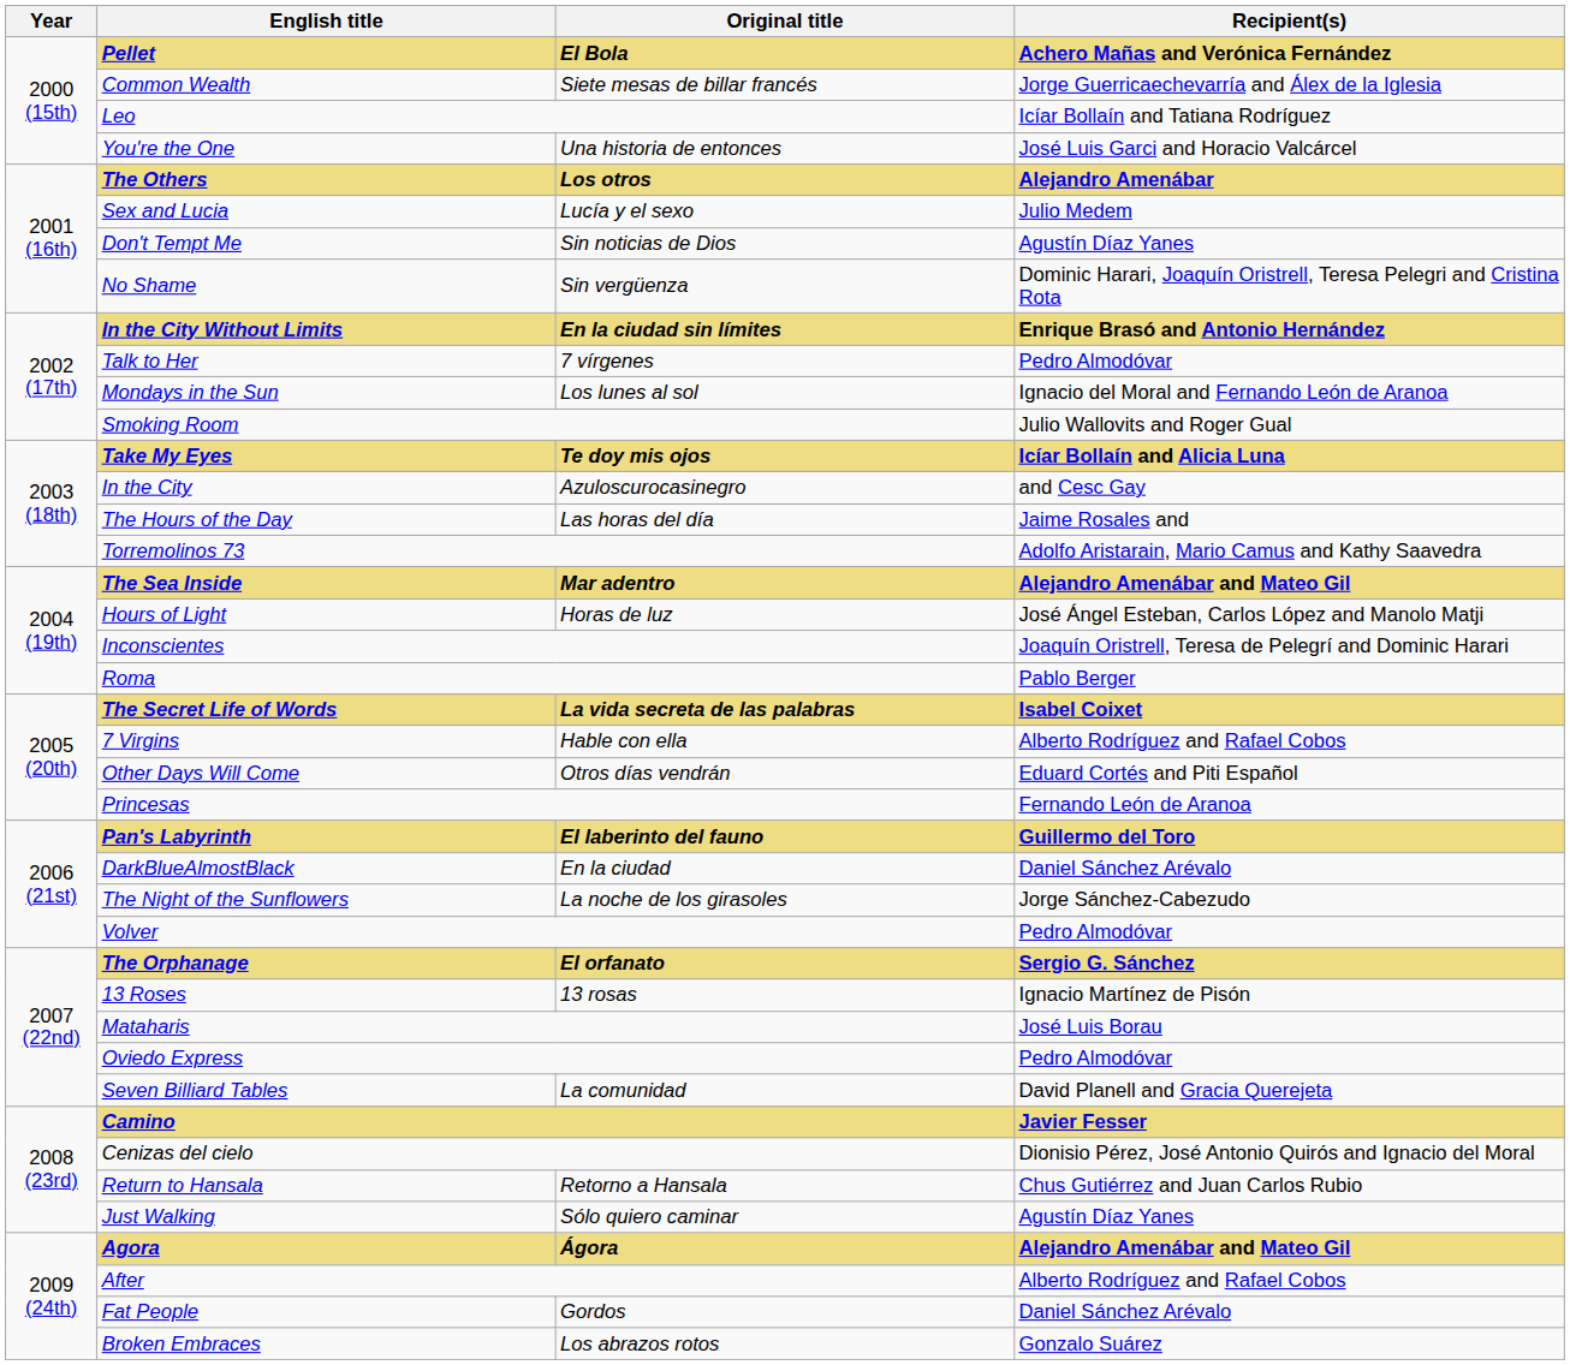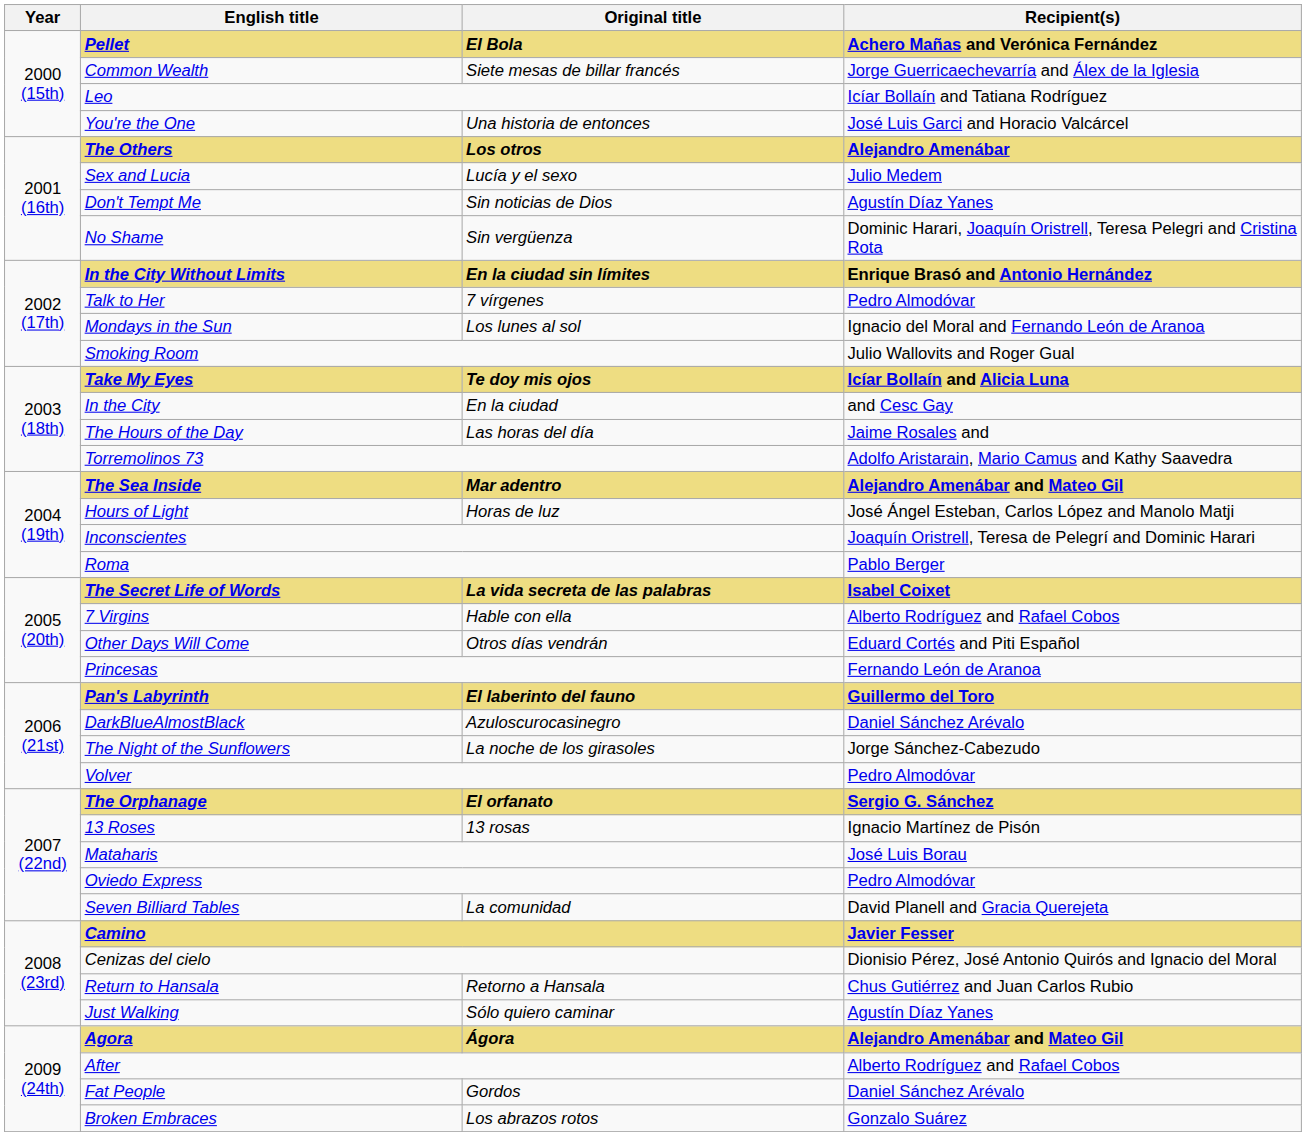In the City | Original title: Azuloscurocasinegro -> En la ciudad
DarkBlueAlmostBlack | Original title: En la ciudad -> Azuloscurocasinegro
